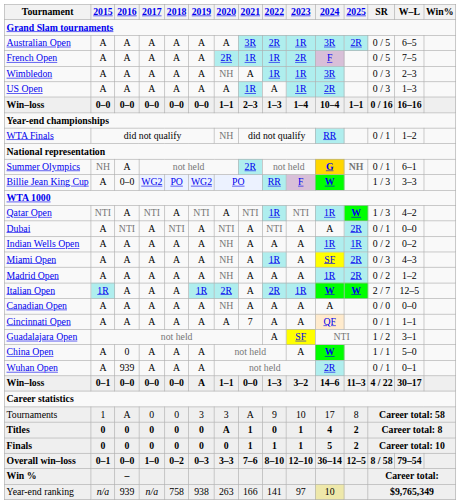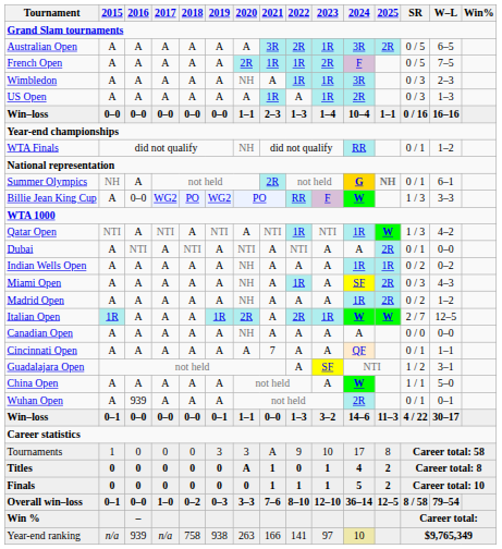China Open | 2016: 0 -> A
Win–loss / 0–1 | 2019: A -> 0–1
Tournaments | 2016: A -> 0
